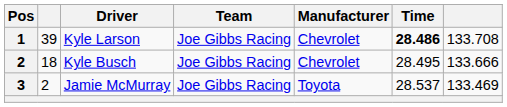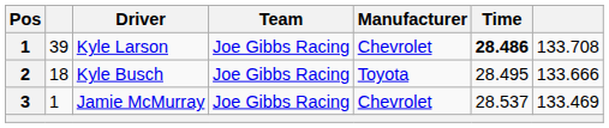Kyle Busch | Manufacturer: Chevrolet -> Toyota
Jamie McMurray | column 2: 2 -> 1
Jamie McMurray | Manufacturer: Toyota -> Chevrolet
